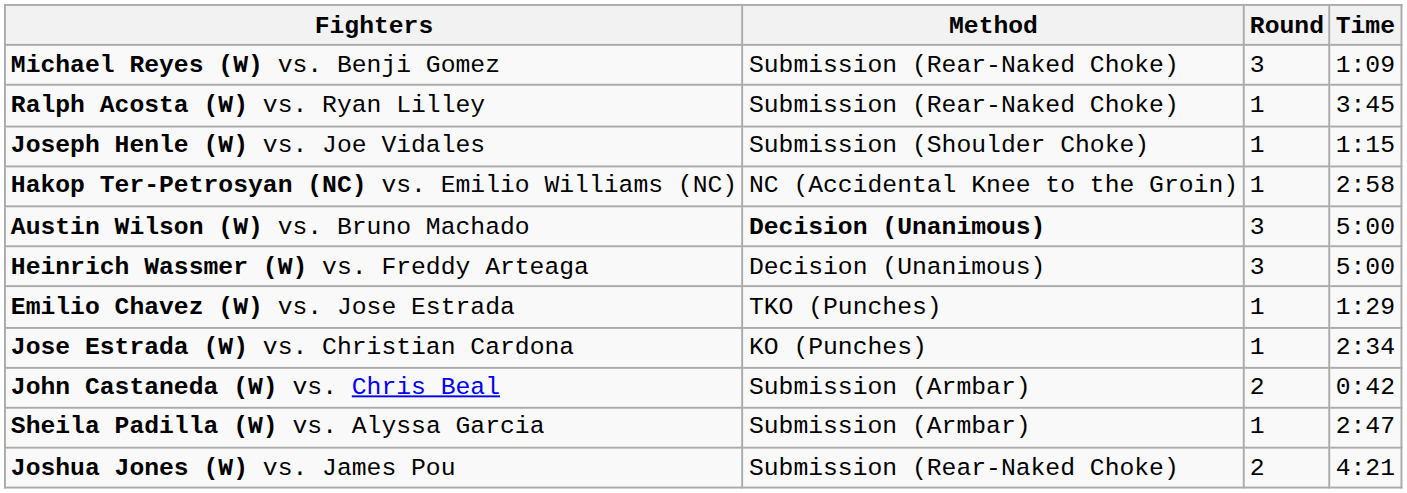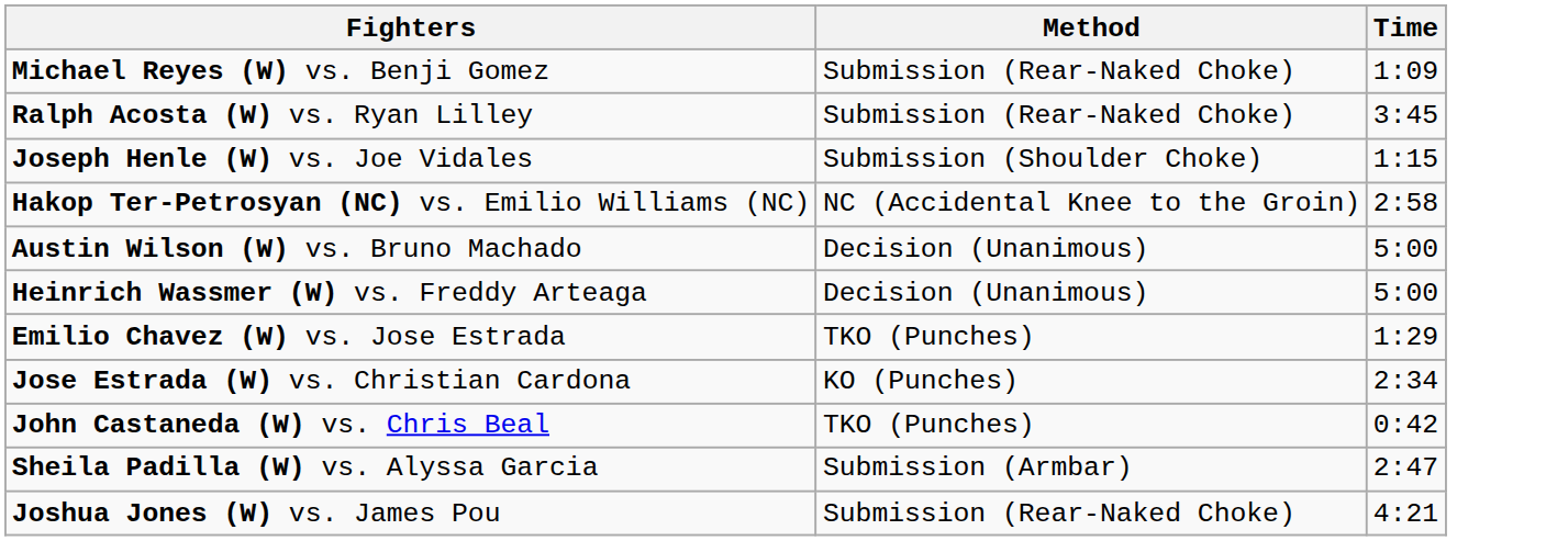- column: Round | 3 | 1 | 1 | 1 | 3 | 3 | 1 | 1 | 2 | 1 | 2
Austin Wilson (W) vs. Bruno Machado | Method: bold -> normal
John Castaneda (W) vs. Chris Beal | Method: Submission (Armbar) -> TKO (Punches)
